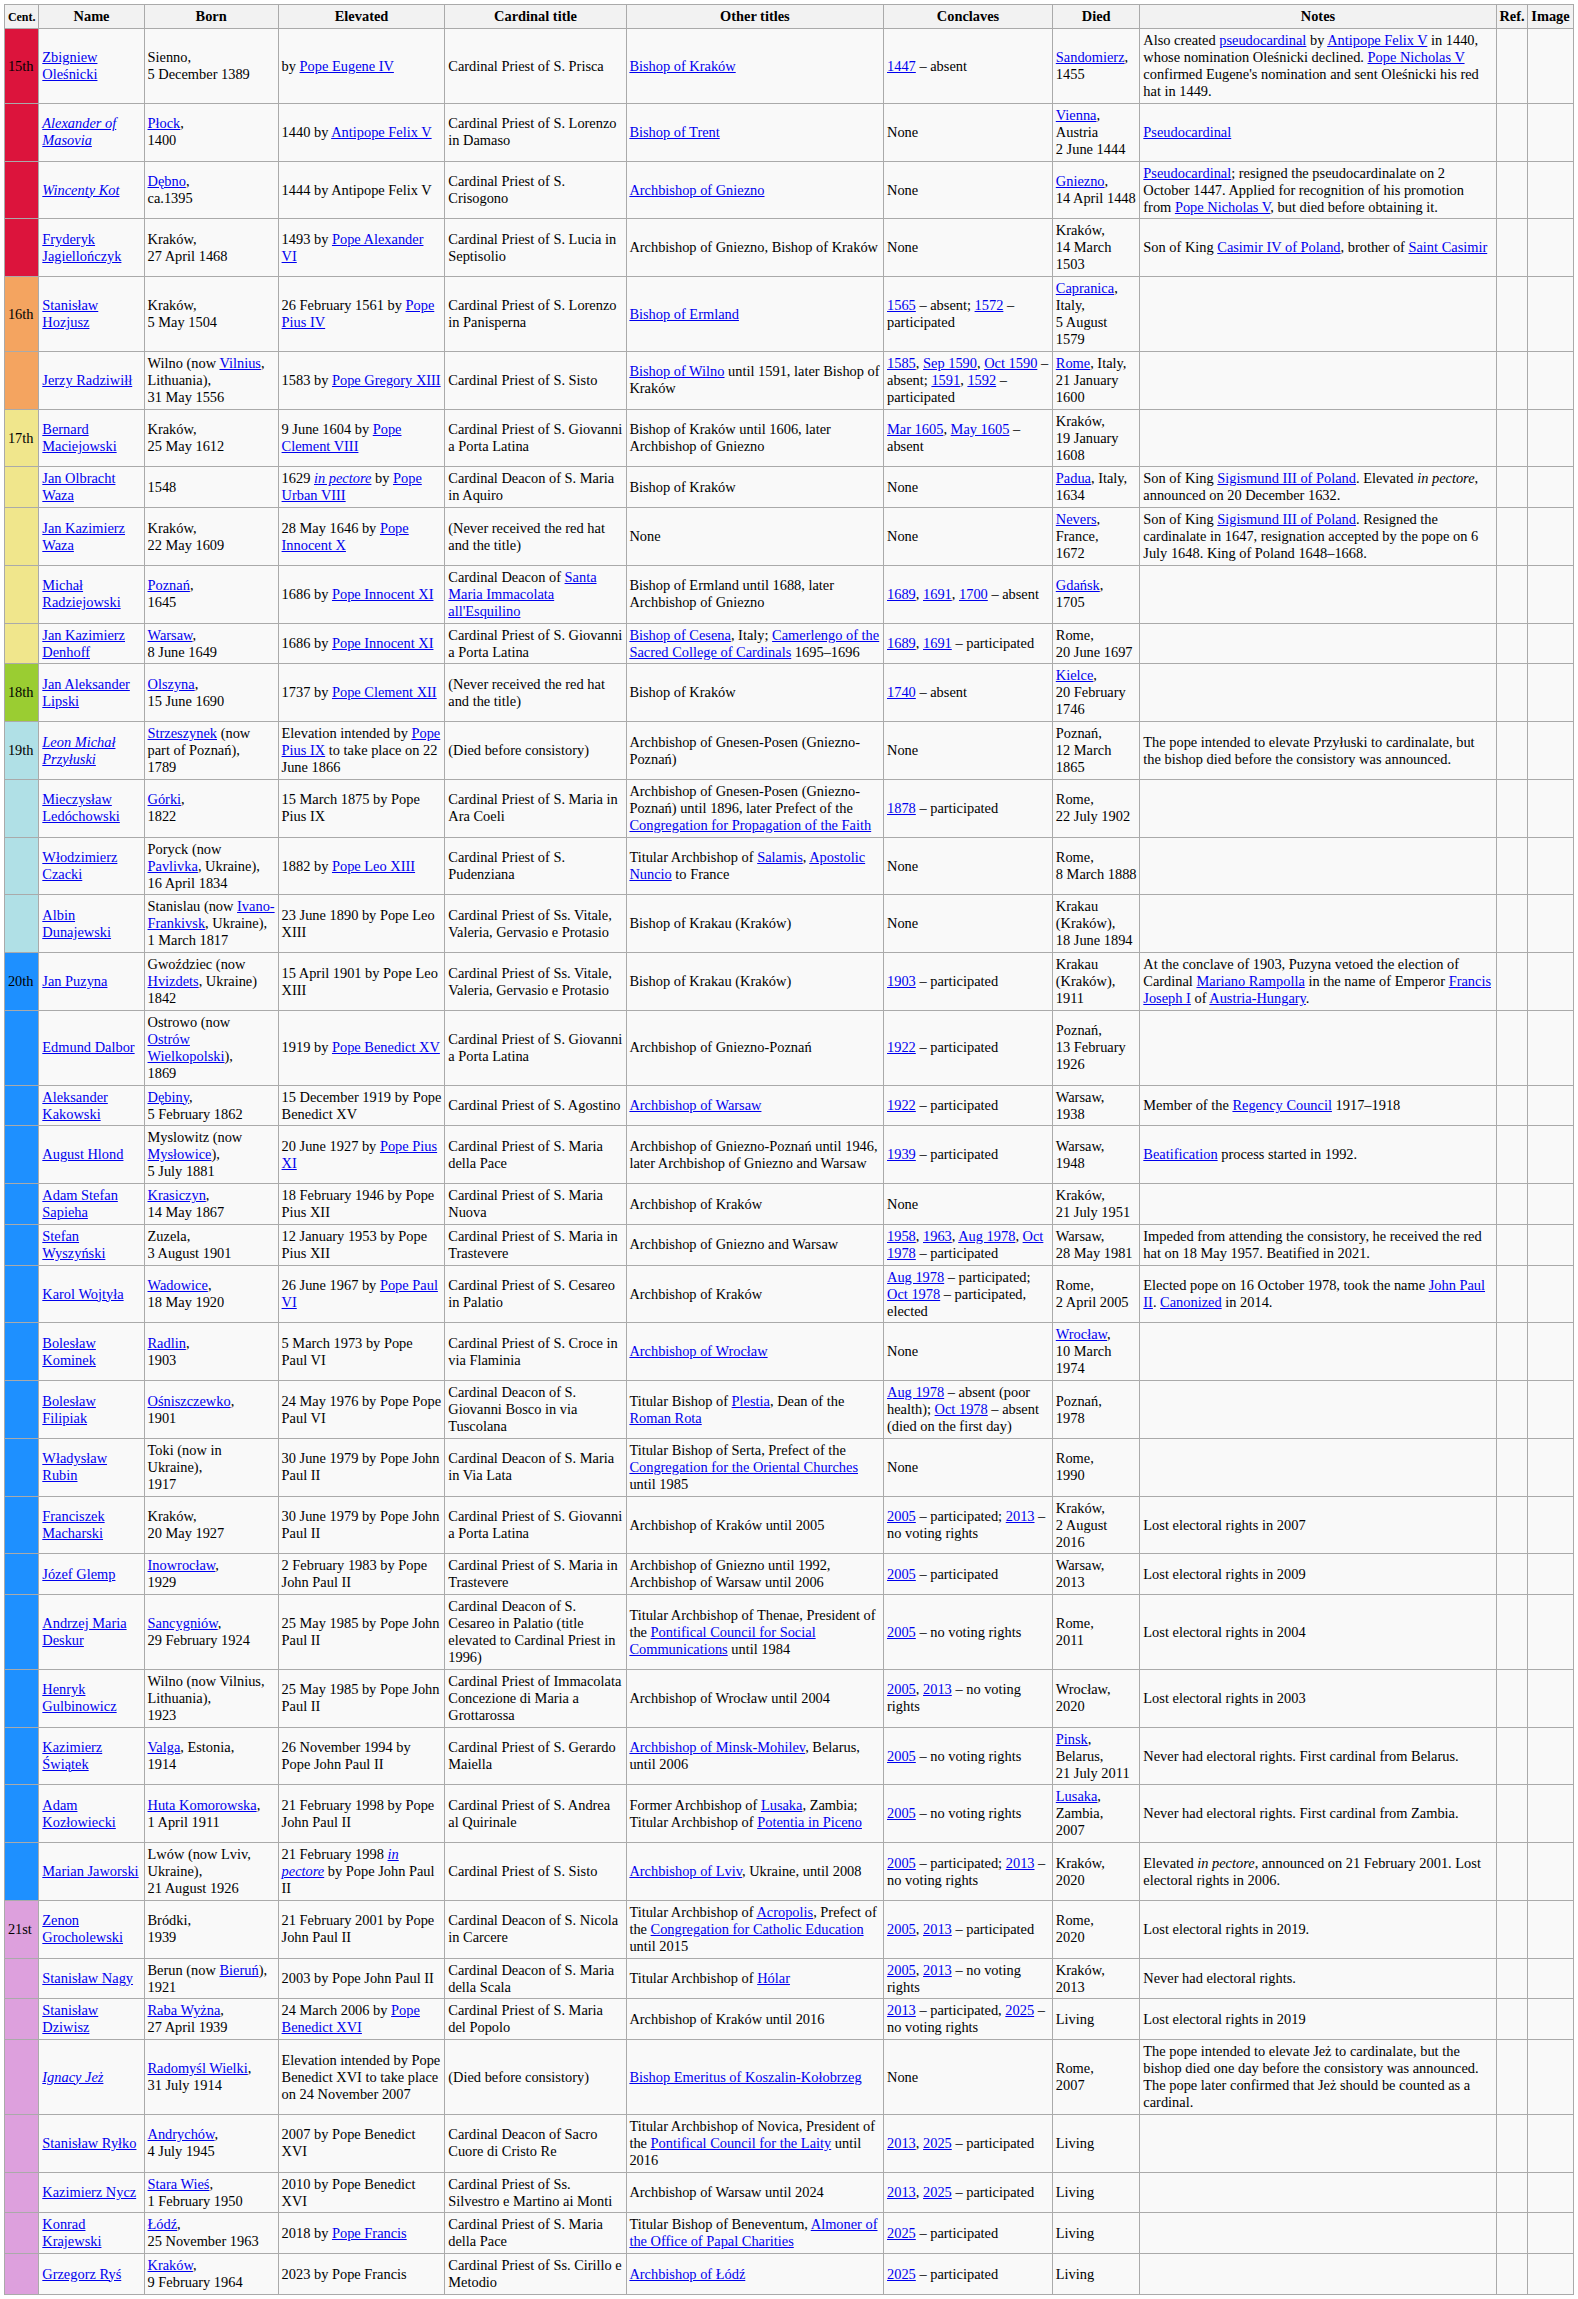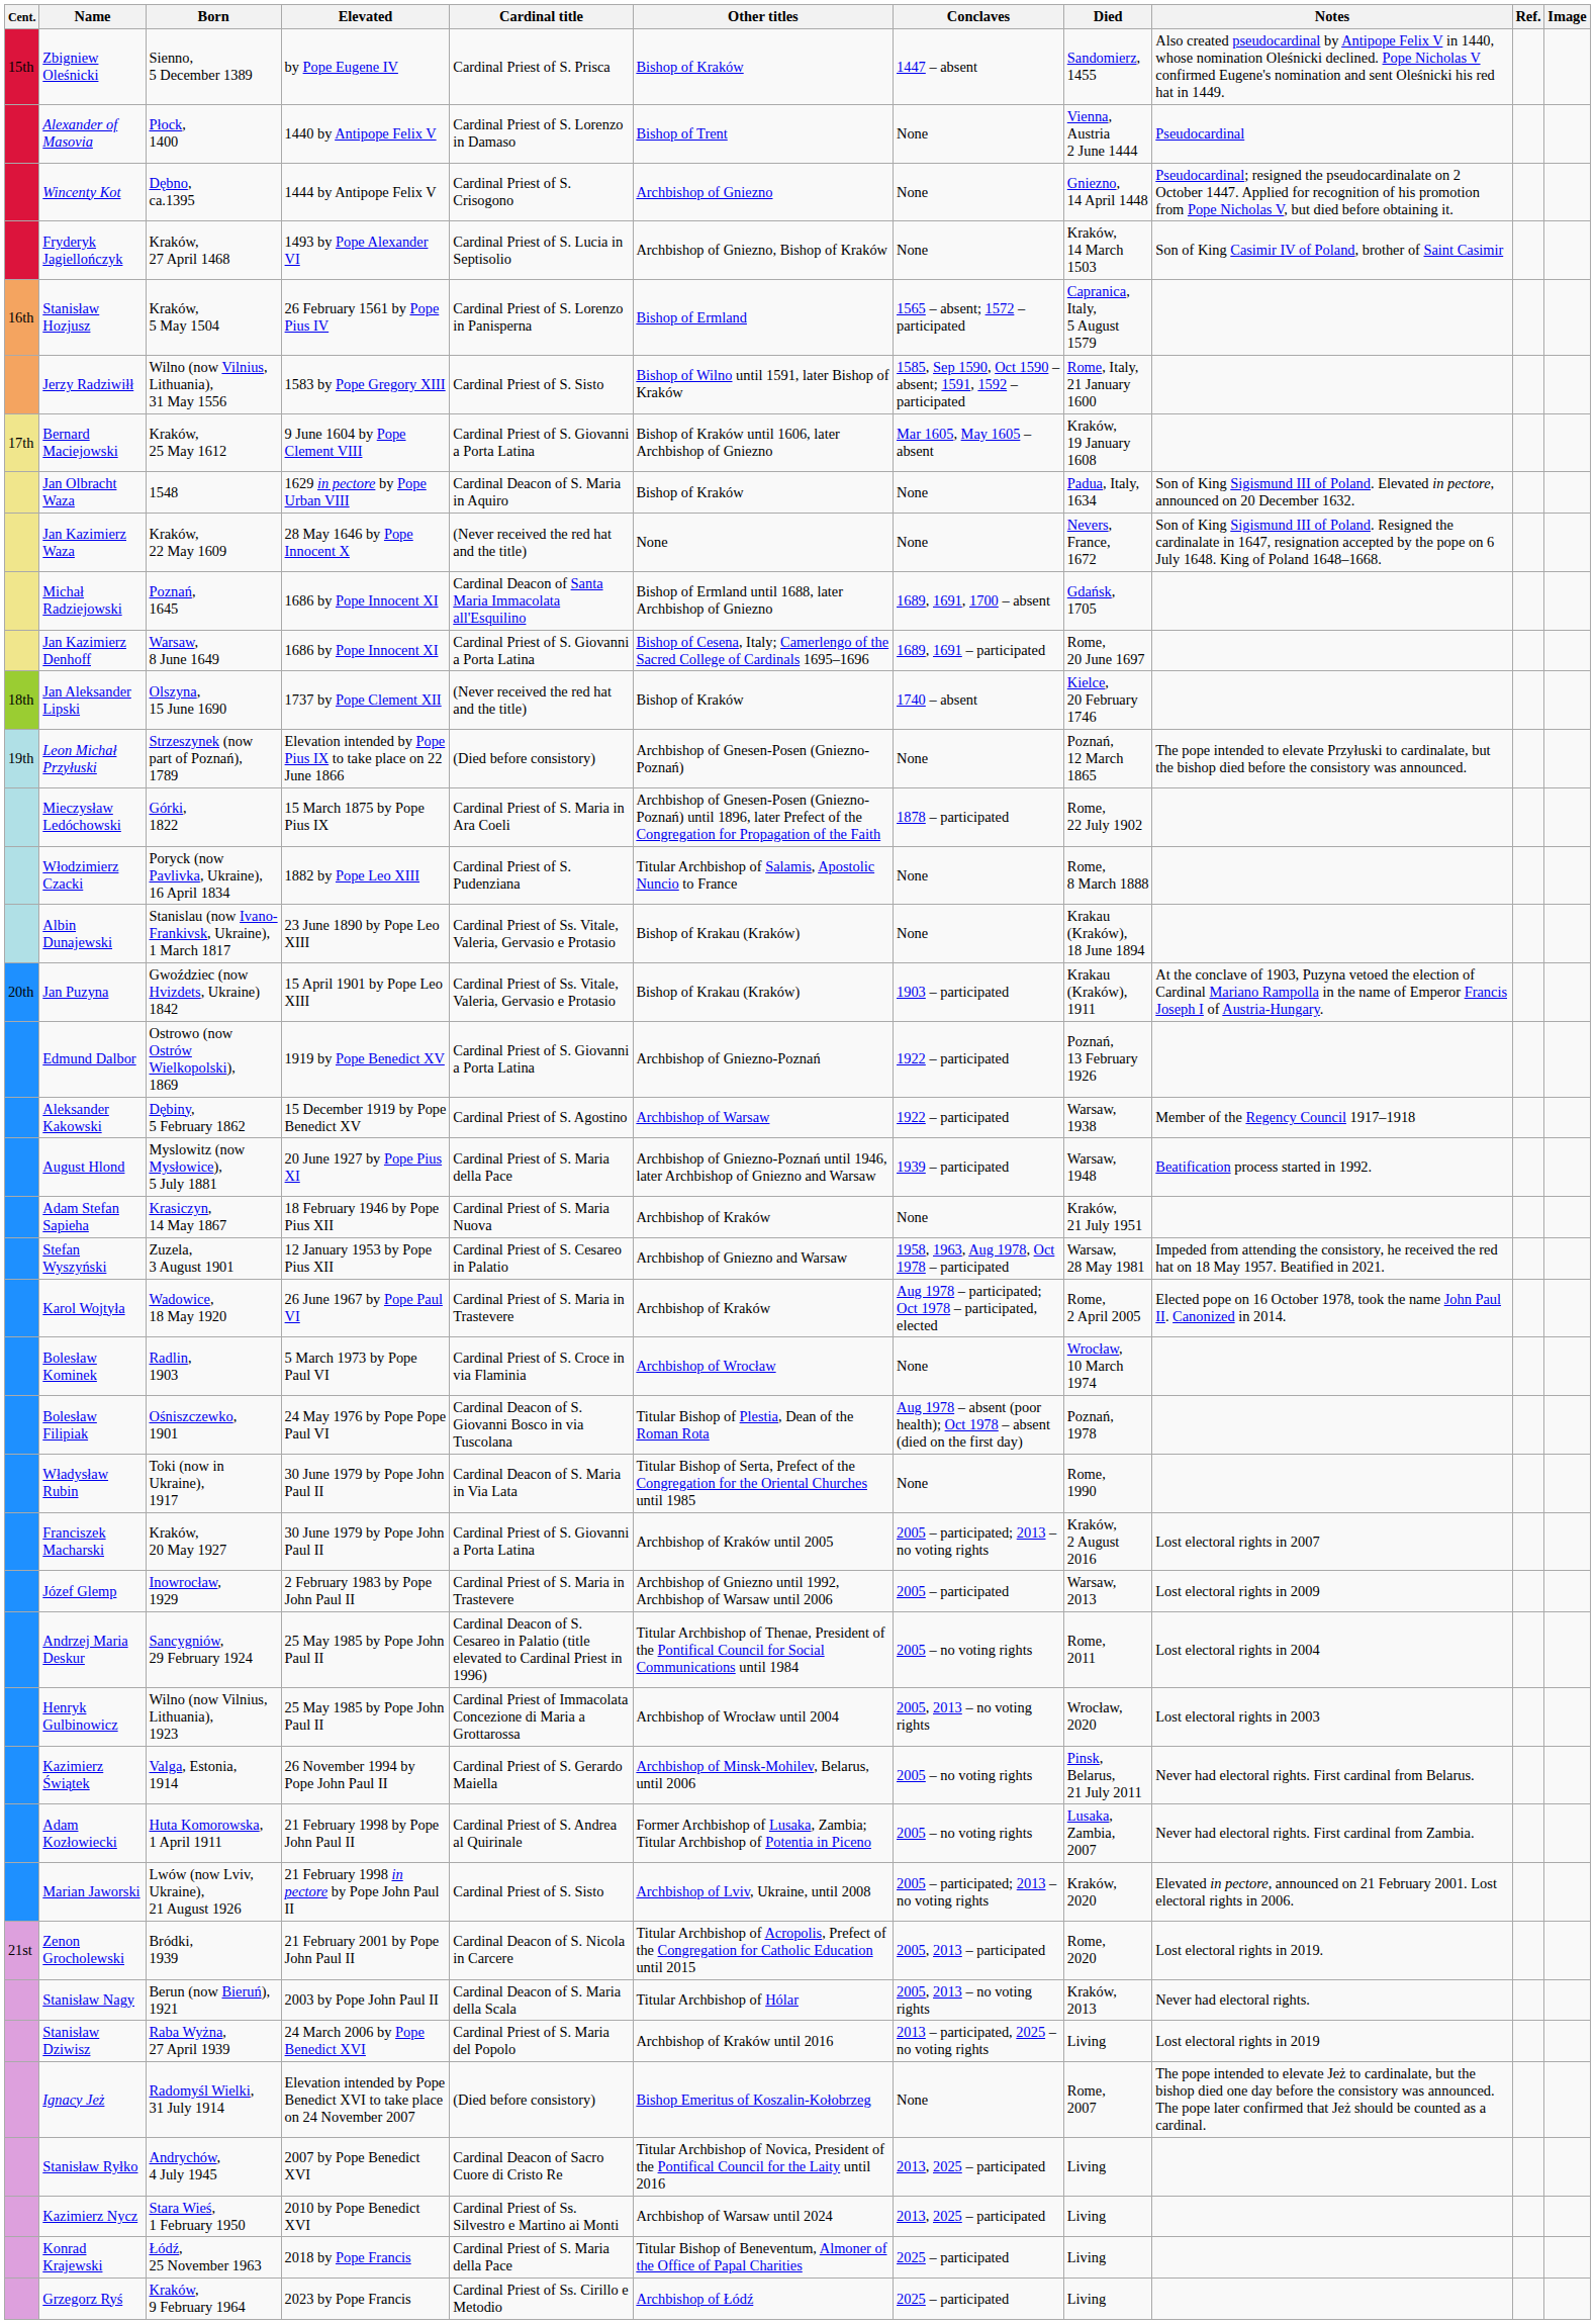Stefan Wyszyński | Cardinal title: Cardinal Priest of S. Maria in Trastevere -> Cardinal Priest of S. Cesareo in Palatio
Karol Wojtyła | Cardinal title: Cardinal Priest of S. Cesareo in Palatio -> Cardinal Priest of S. Maria in Trastevere
